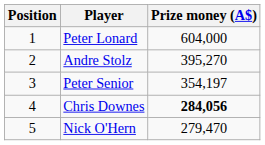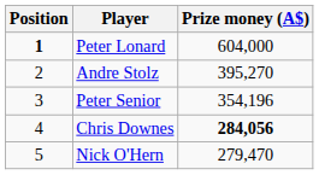Peter Lonard | Position: normal -> bold
Peter Senior | Prize money (A$): 354,197 -> 354,196
